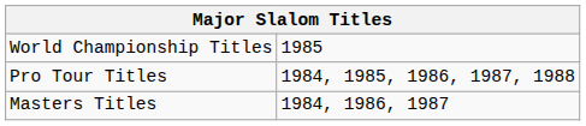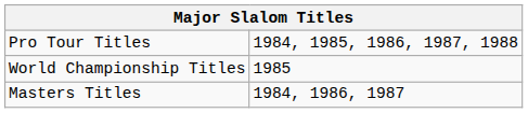rows swapped: World Championship Titles <-> Pro Tour Titles
